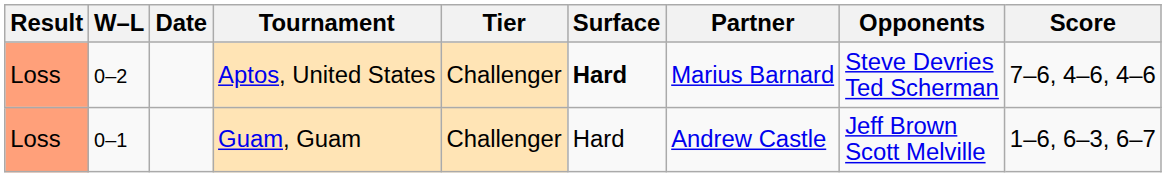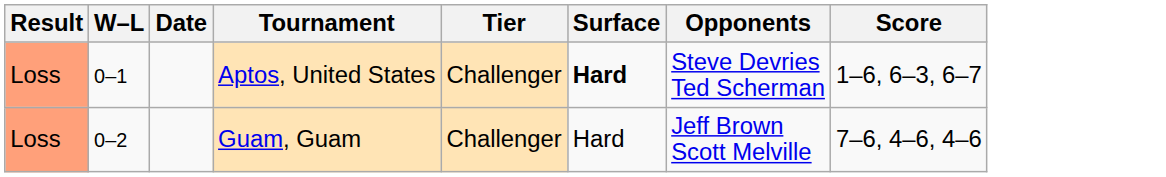- column: Partner | Marius Barnard | Andrew Castle
Aptos, United States | W–L: 0–2 -> 0–1
Aptos, United States | Score: 7–6, 4–6, 4–6 -> 1–6, 6–3, 6–7
Guam, Guam | W–L: 0–1 -> 0–2
Guam, Guam | Score: 1–6, 6–3, 6–7 -> 7–6, 4–6, 4–6
